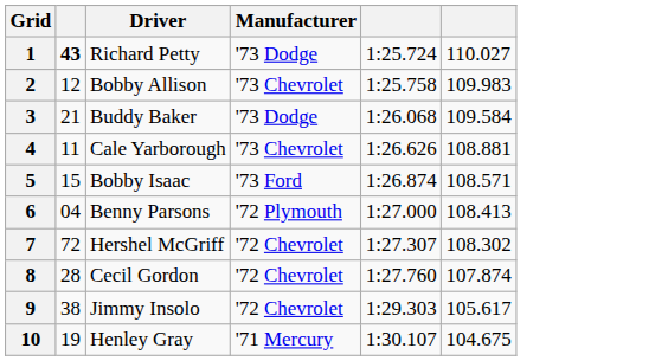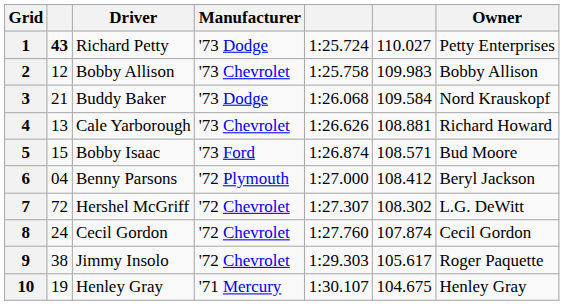+ column: Owner | Petty Enterprises | Bobby Allison | Nord Krauskopf | Richard Howard | Bud Moore | Beryl Jackson | L.G. DeWitt | Cecil Gordon | Roger Paquette | Henley Gray
4 | column 2: 11 -> 13
6 | column 6: 108.413 -> 108.412
8 | column 2: 28 -> 24
